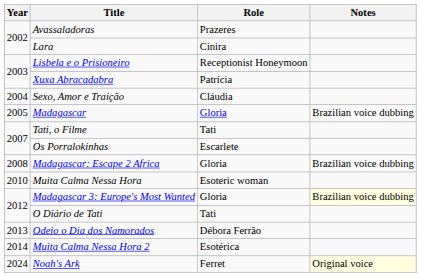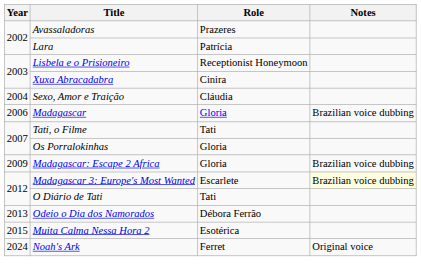Lara | Role: Cinira -> Patrícia
Xuxa Abracadabra | Role: Patrícia -> Cinira
Madagascar | Year: 2005 -> 2006
Os Porralokinhas | Role: Escarlete -> Gloria
Madagascar: Escape 2 Africa | Year: 2008 -> 2009
- row: 2010 | Muita Calma Nessa Hora | Esoteric woman
Madagascar 3: Europe's Most Wanted | Role: Gloria -> Escarlete
Muita Calma Nessa Hora 2 | Year: 2014 -> 2015
Noah's Ark | Notes: lightyellow background -> no background
